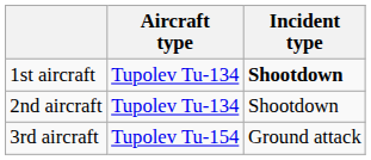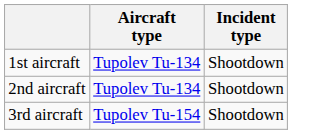1st aircraft | Incident type: bold -> normal
3rd aircraft | Incident type: Ground attack -> Shootdown
